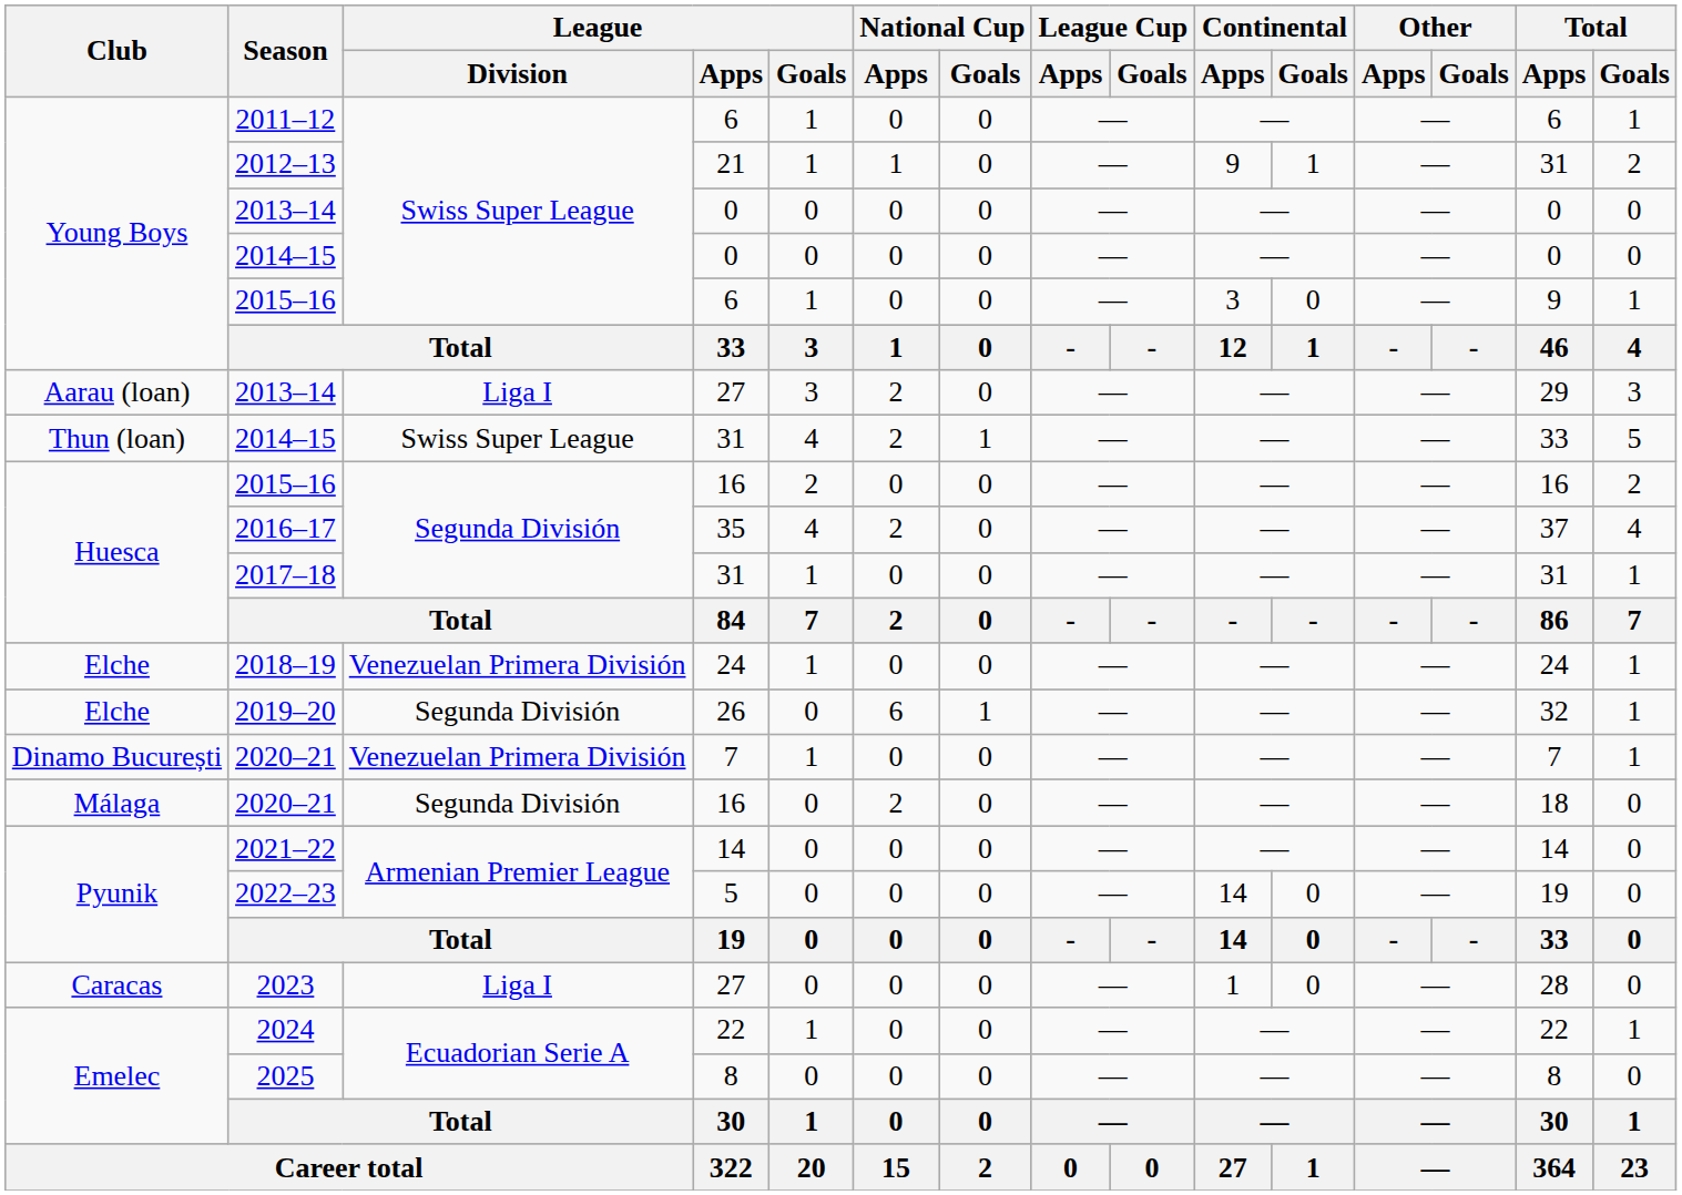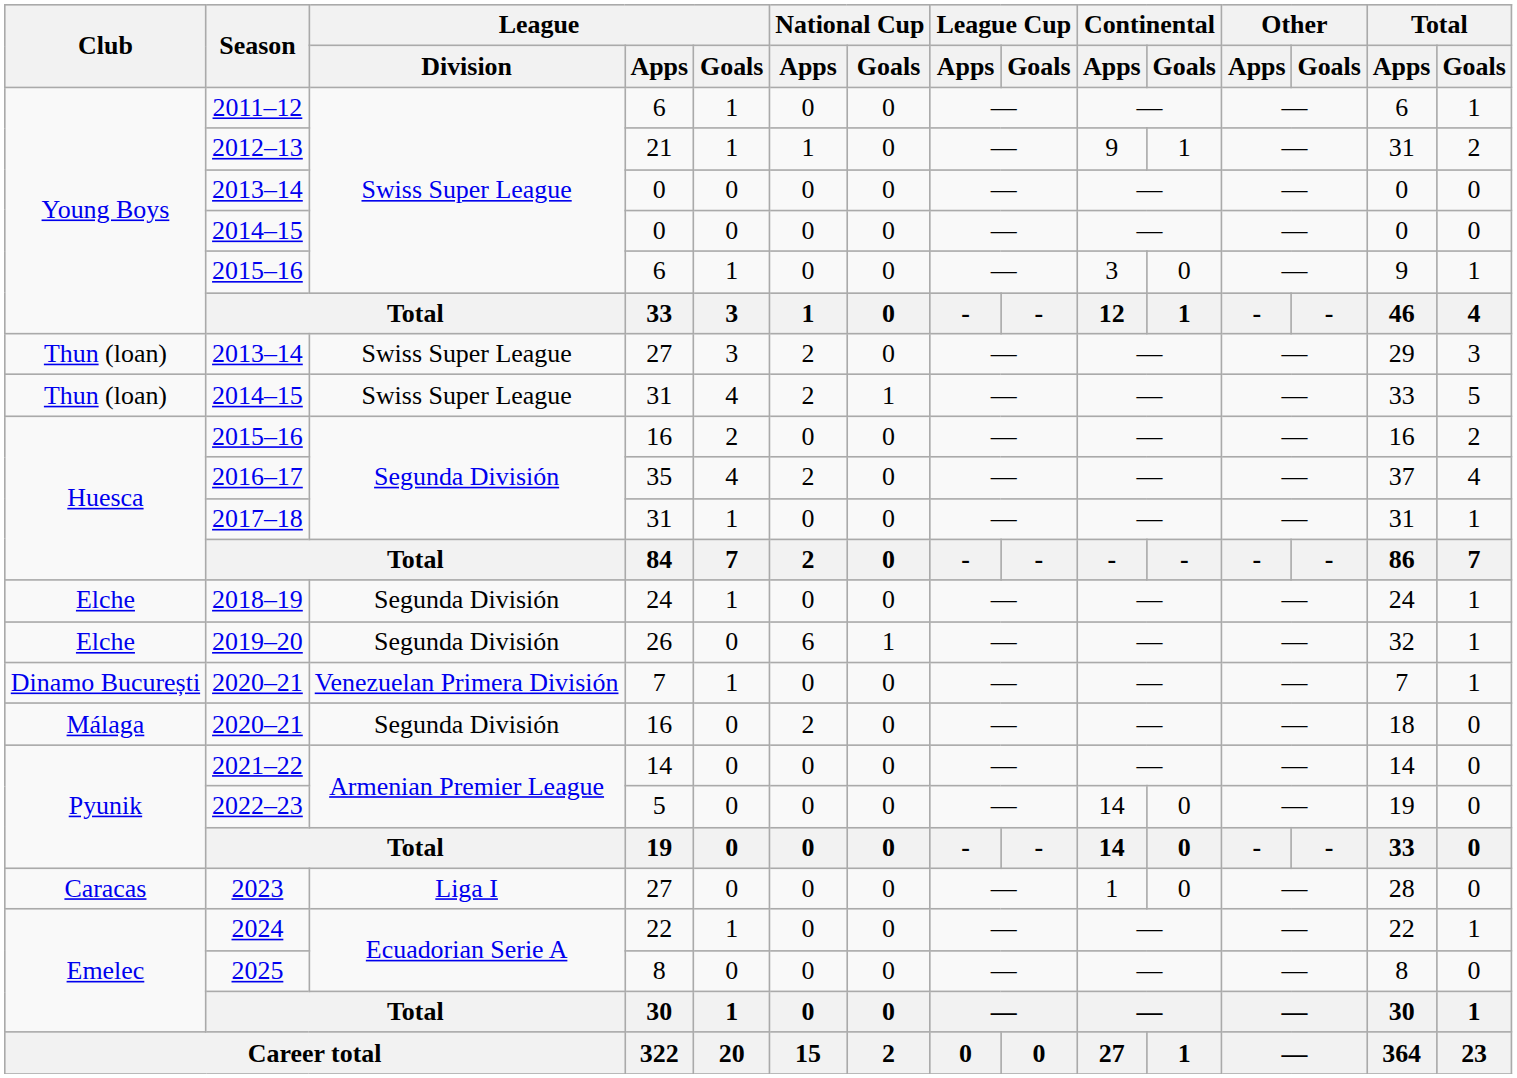2013–14 / 27 | Club: Aarau (loan) -> Thun (loan)
2013–14 / 27 | League / Division: Liga I -> Swiss Super League
2018–19 | League / Division: Venezuelan Primera División -> Segunda División
